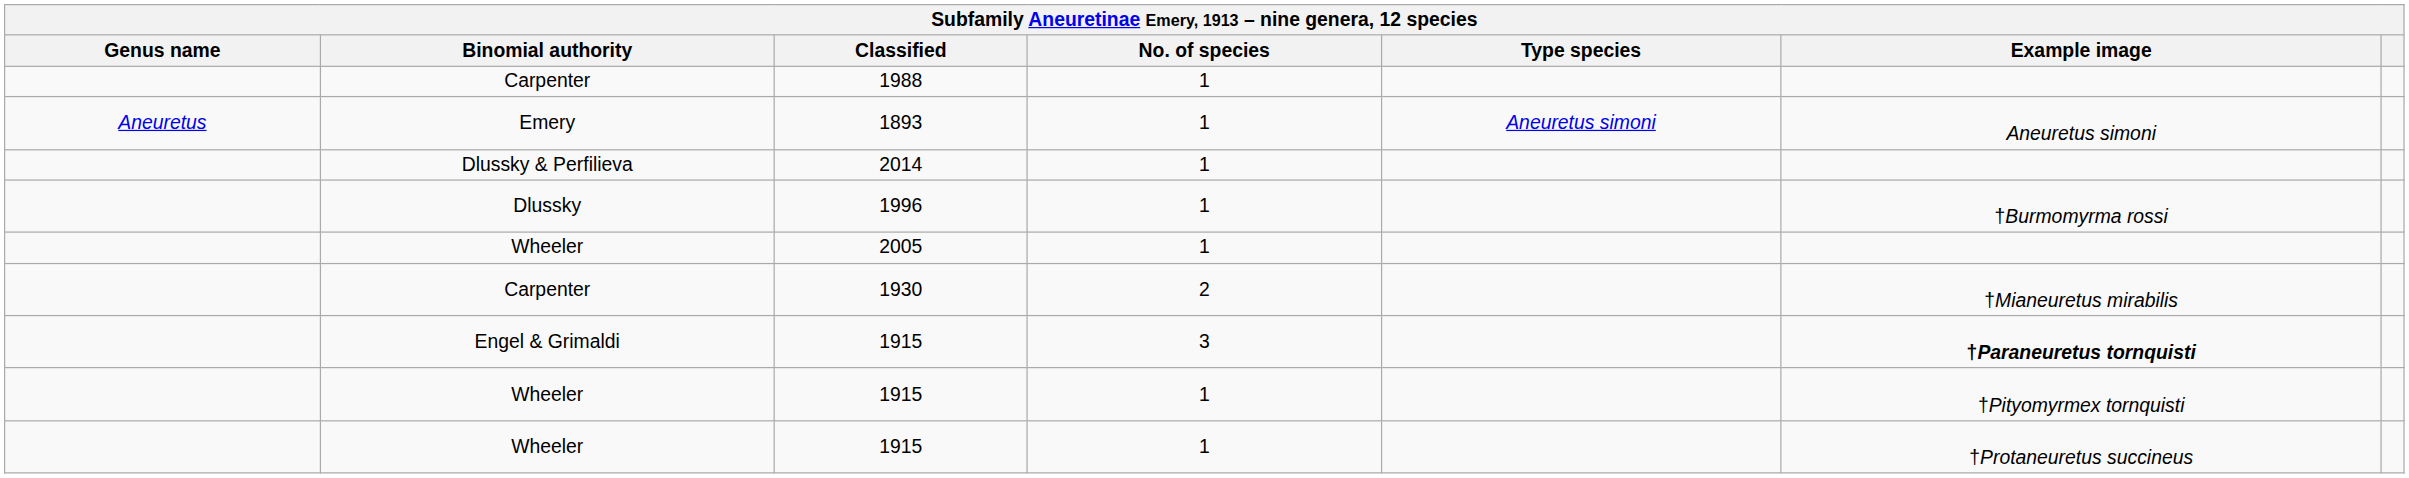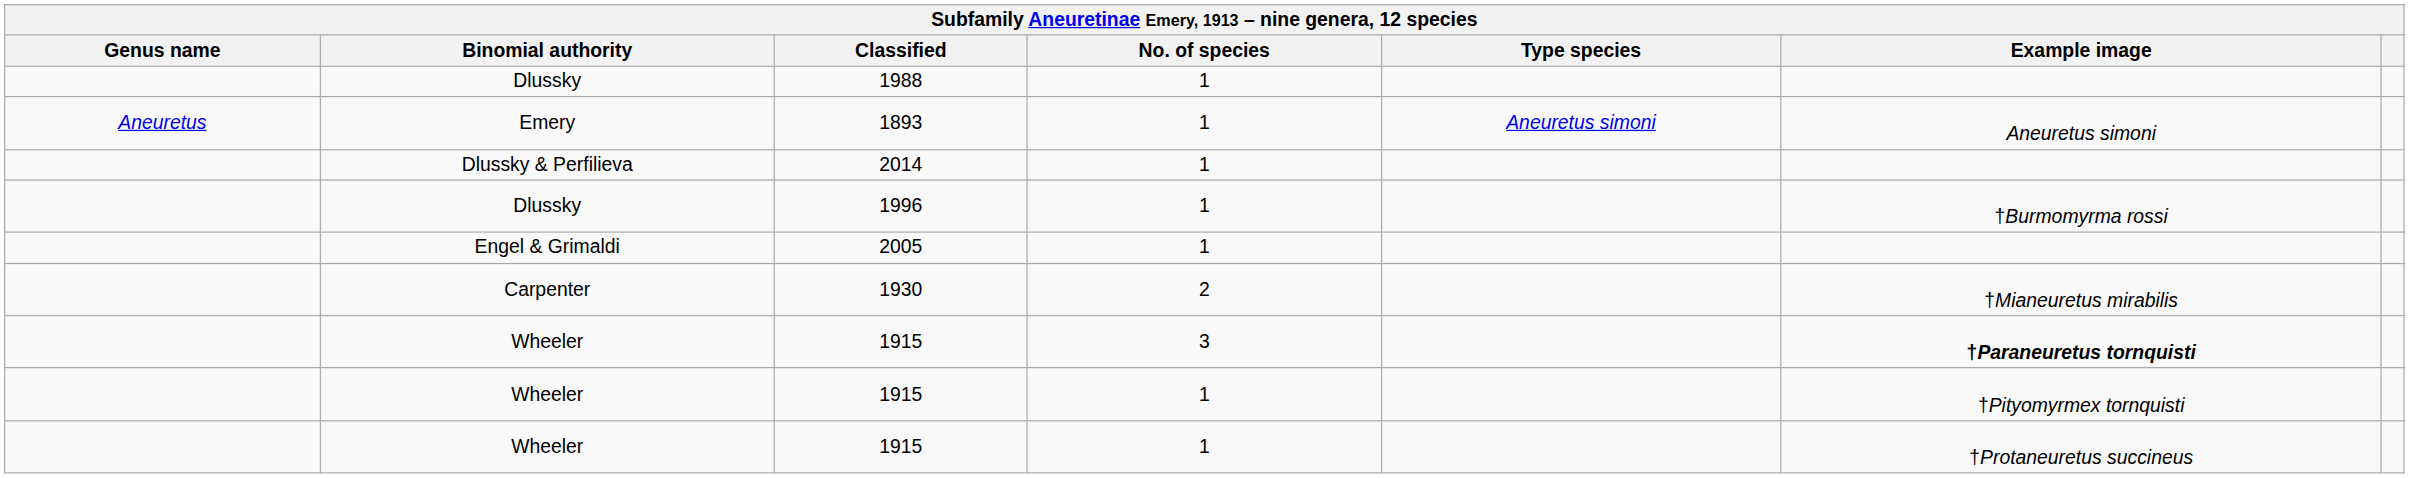1988 | Binomial authority: Carpenter -> Dlussky
2005 | Binomial authority: Wheeler -> Engel & Grimaldi
1915 / 3 | Binomial authority: Engel & Grimaldi -> Wheeler
